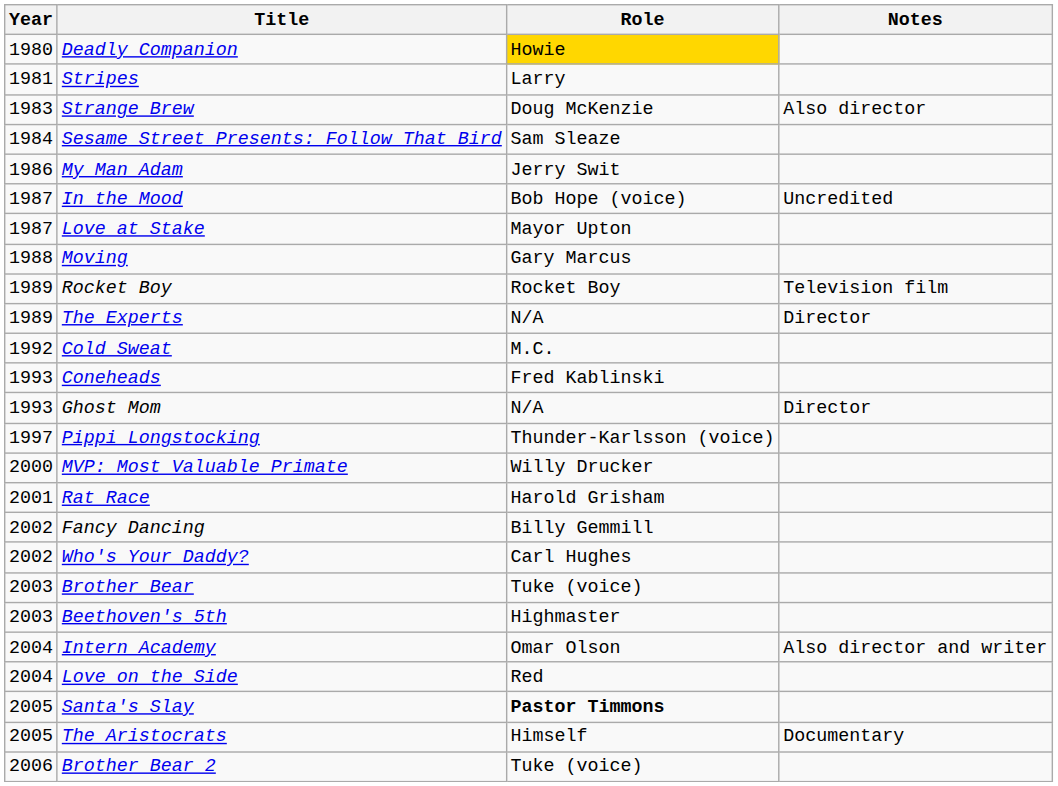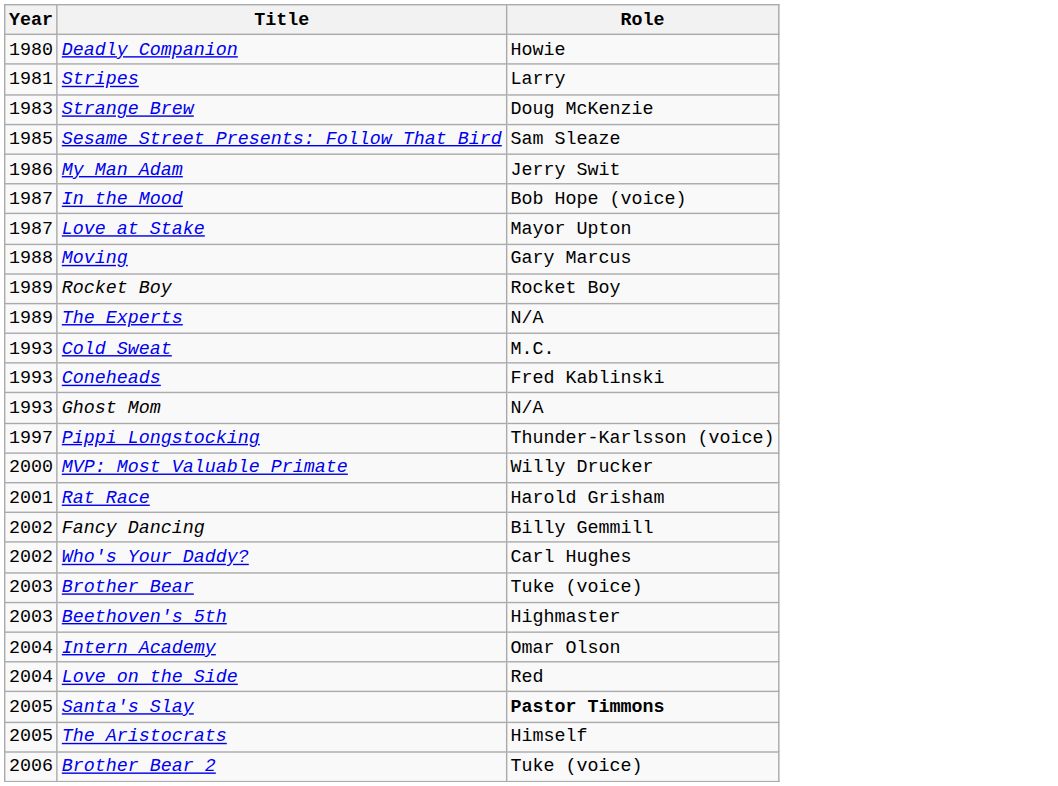- column: Notes | Also director | Uncredited | Television film | Director | Director | Also director and writer | Documentary
Deadly Companion | Role: gold background -> no background
Sesame Street Presents: Follow That Bird | Year: 1984 -> 1985
Cold Sweat | Year: 1992 -> 1993
